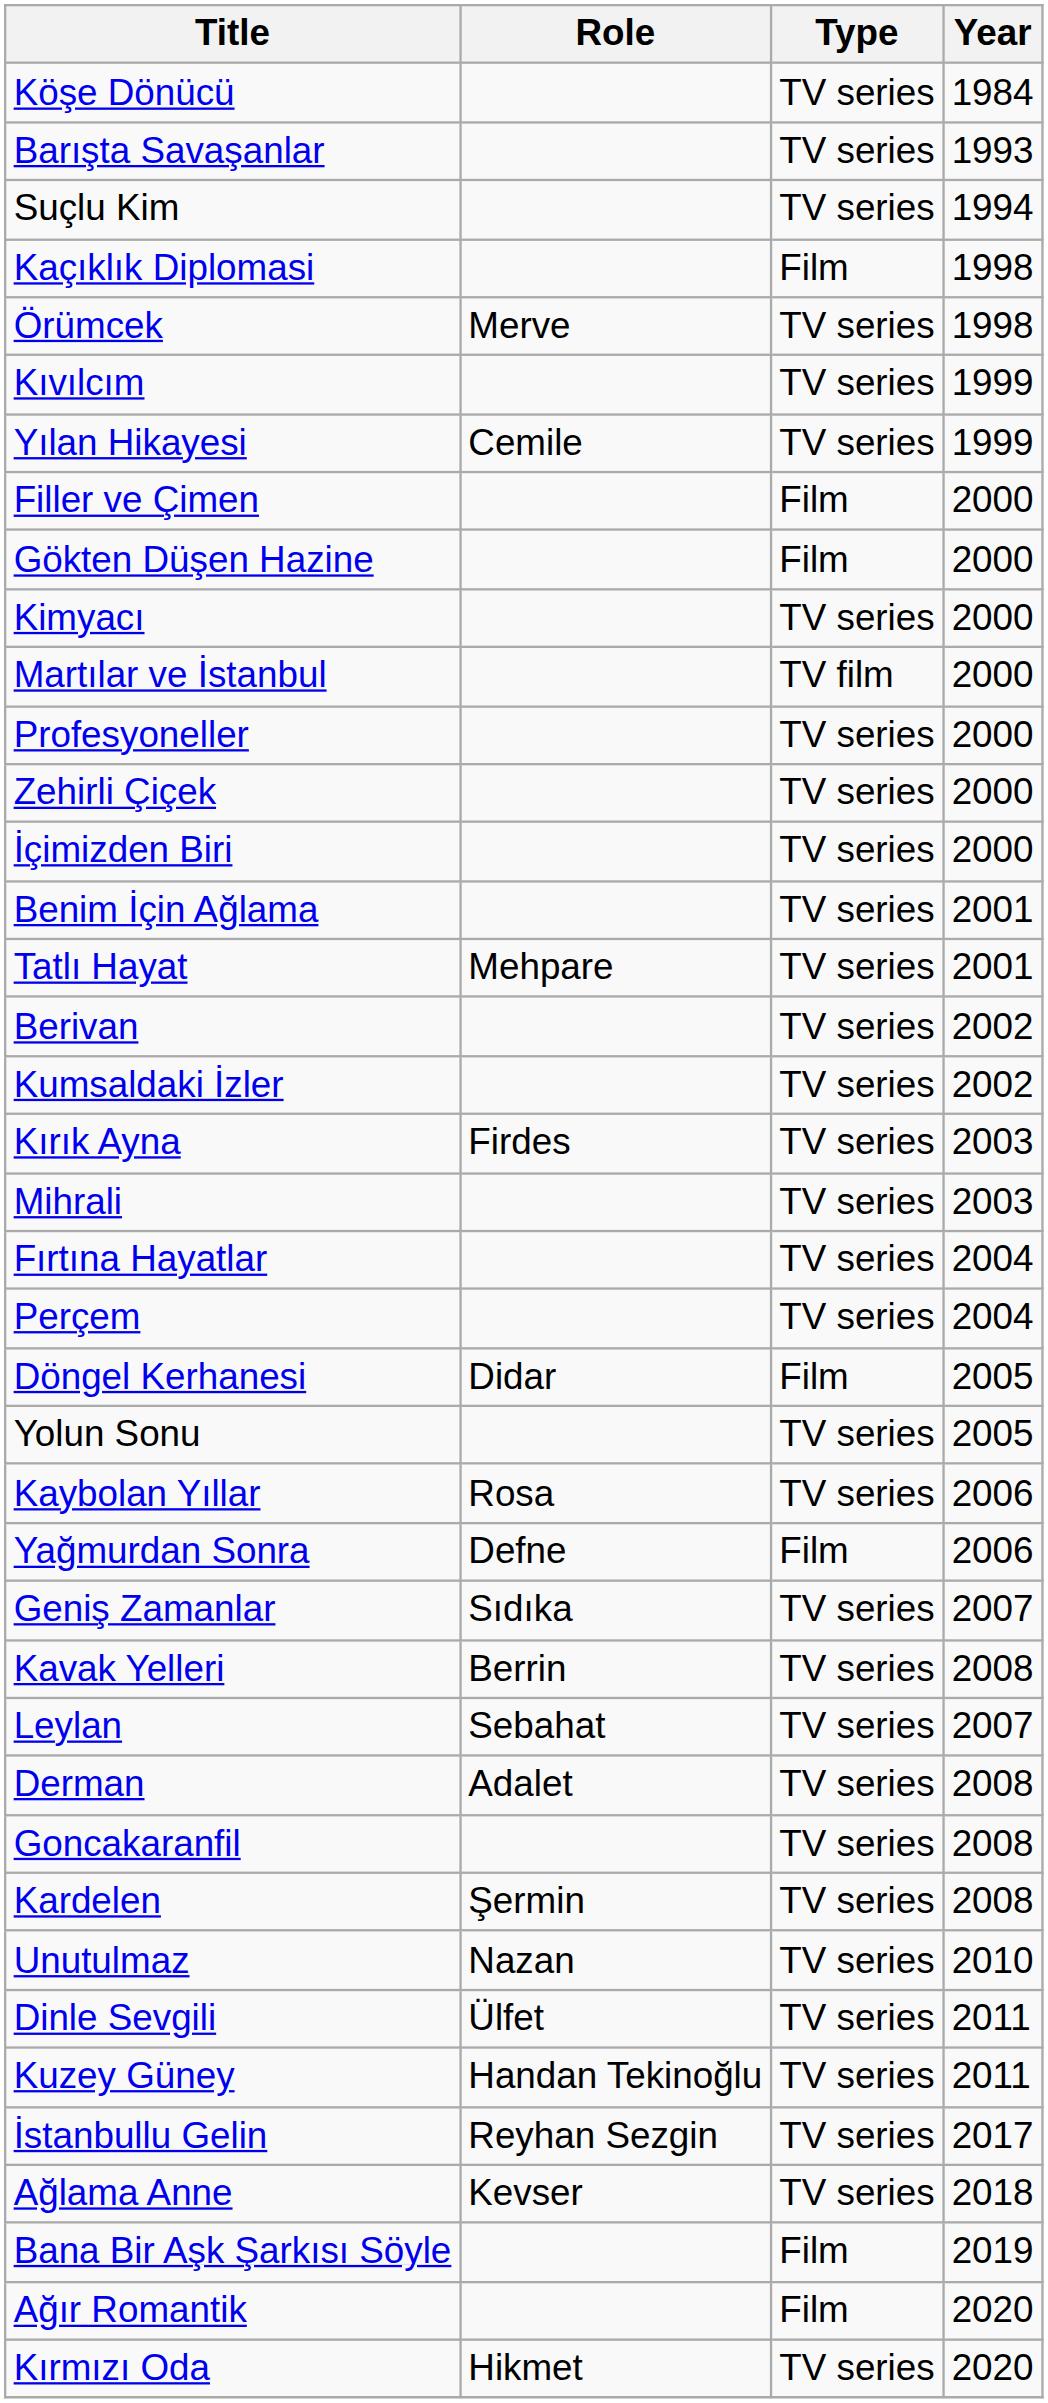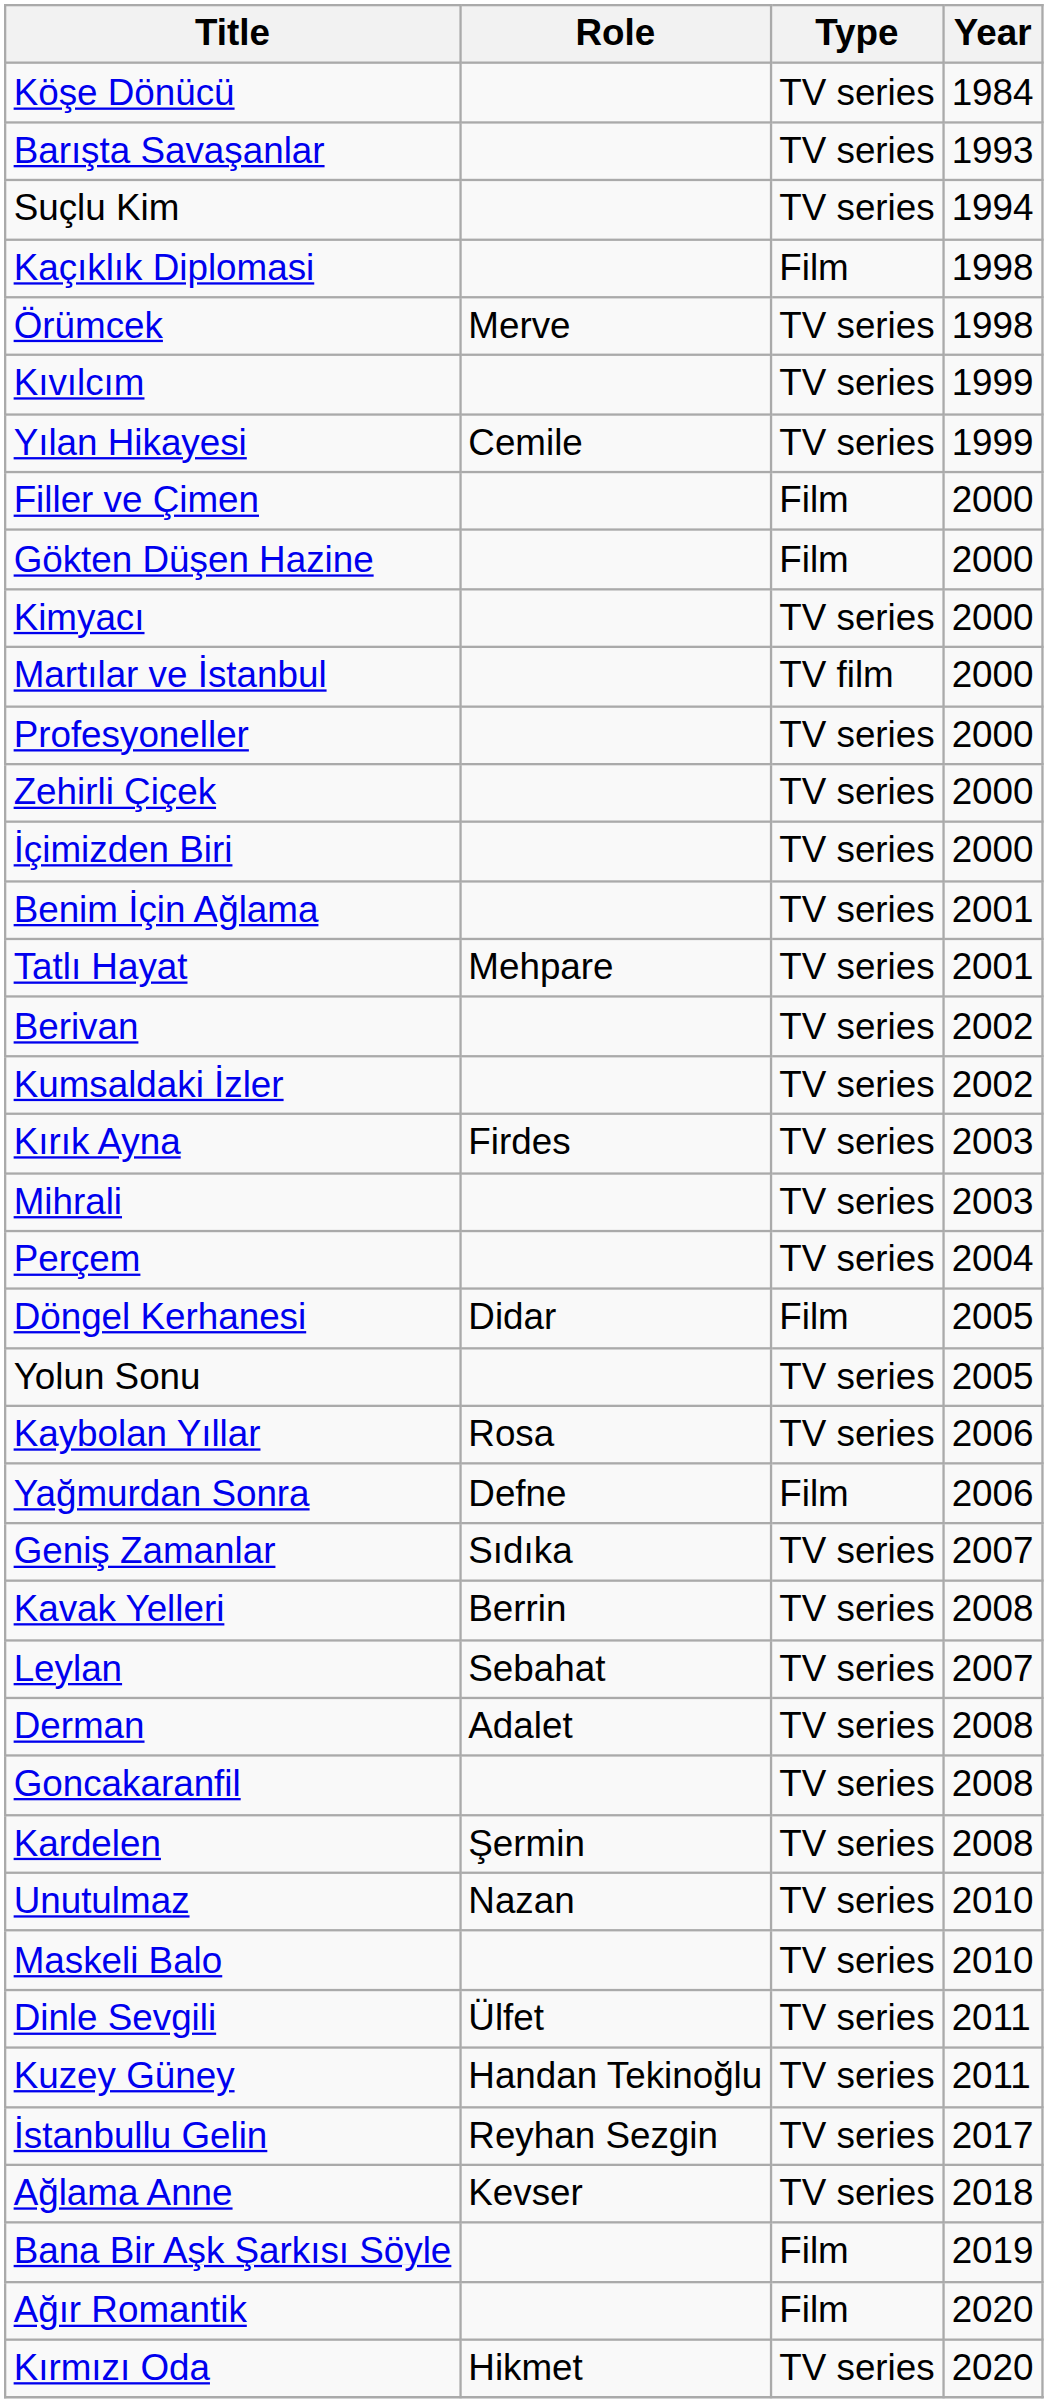- row: Fırtına Hayatlar | TV series | 2004
+ row: Maskeli Balo | TV series | 2010
